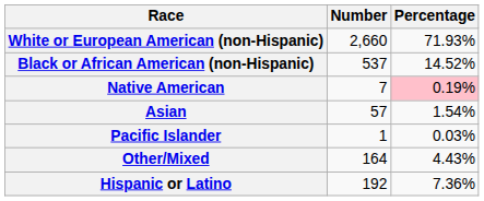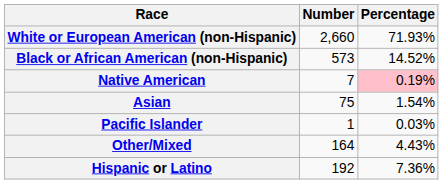Black or African American (non-Hispanic) | Number: 537 -> 573
Asian | Number: 57 -> 75
